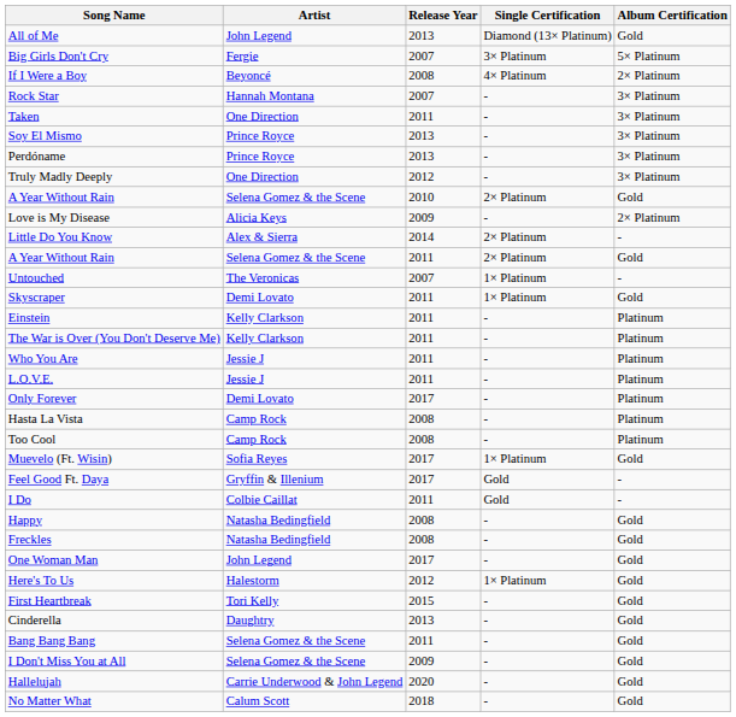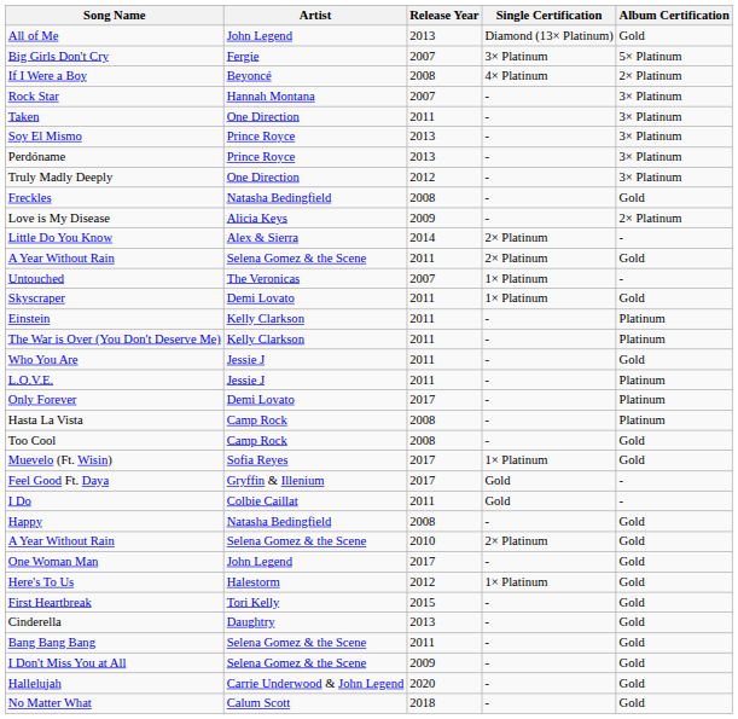rows swapped: A Year Without Rain / 2010 <-> Freckles
Who You Are | Album Certification: Platinum -> Gold
Too Cool | Album Certification: Platinum -> Gold
